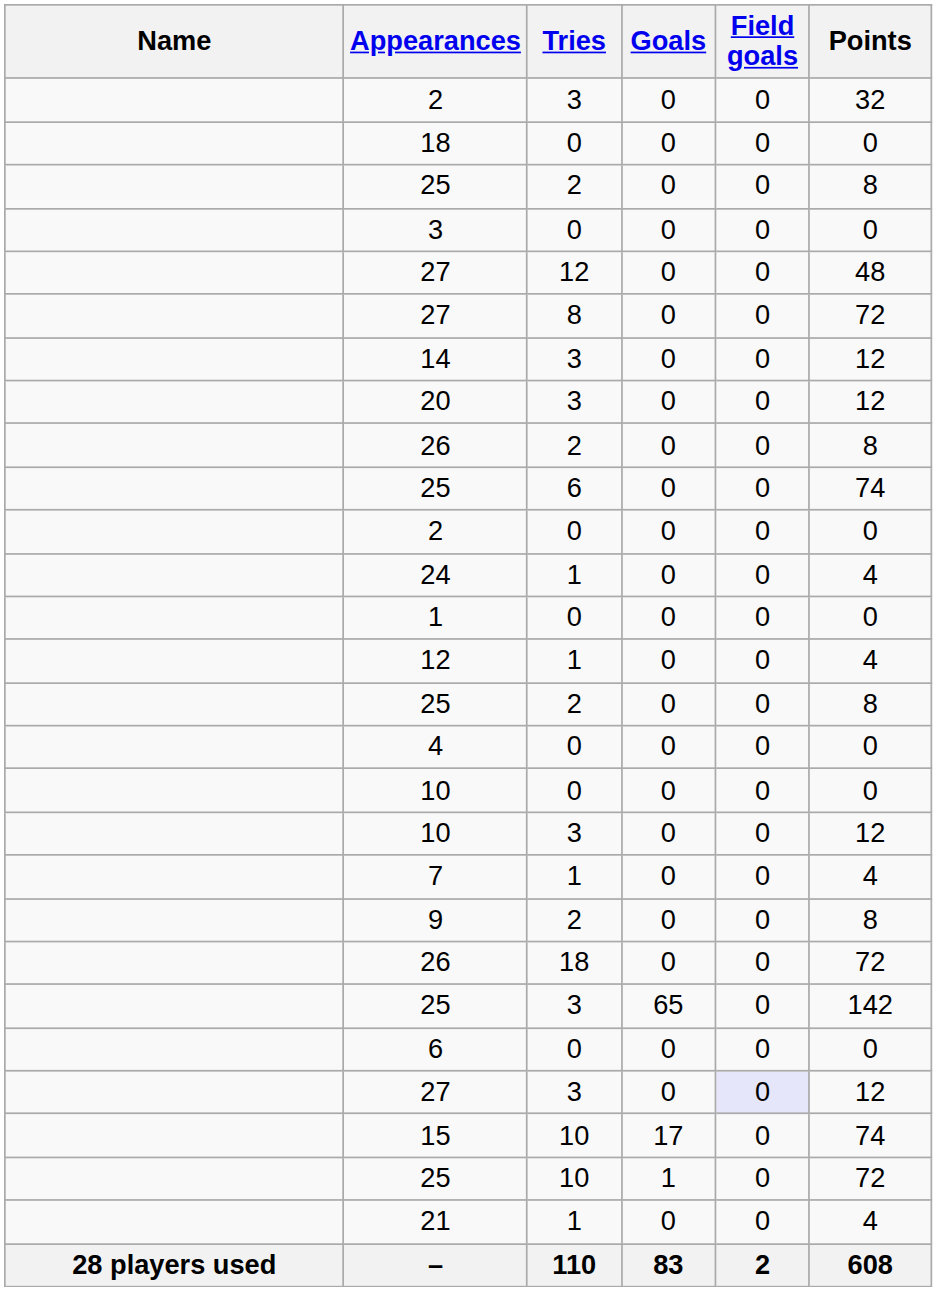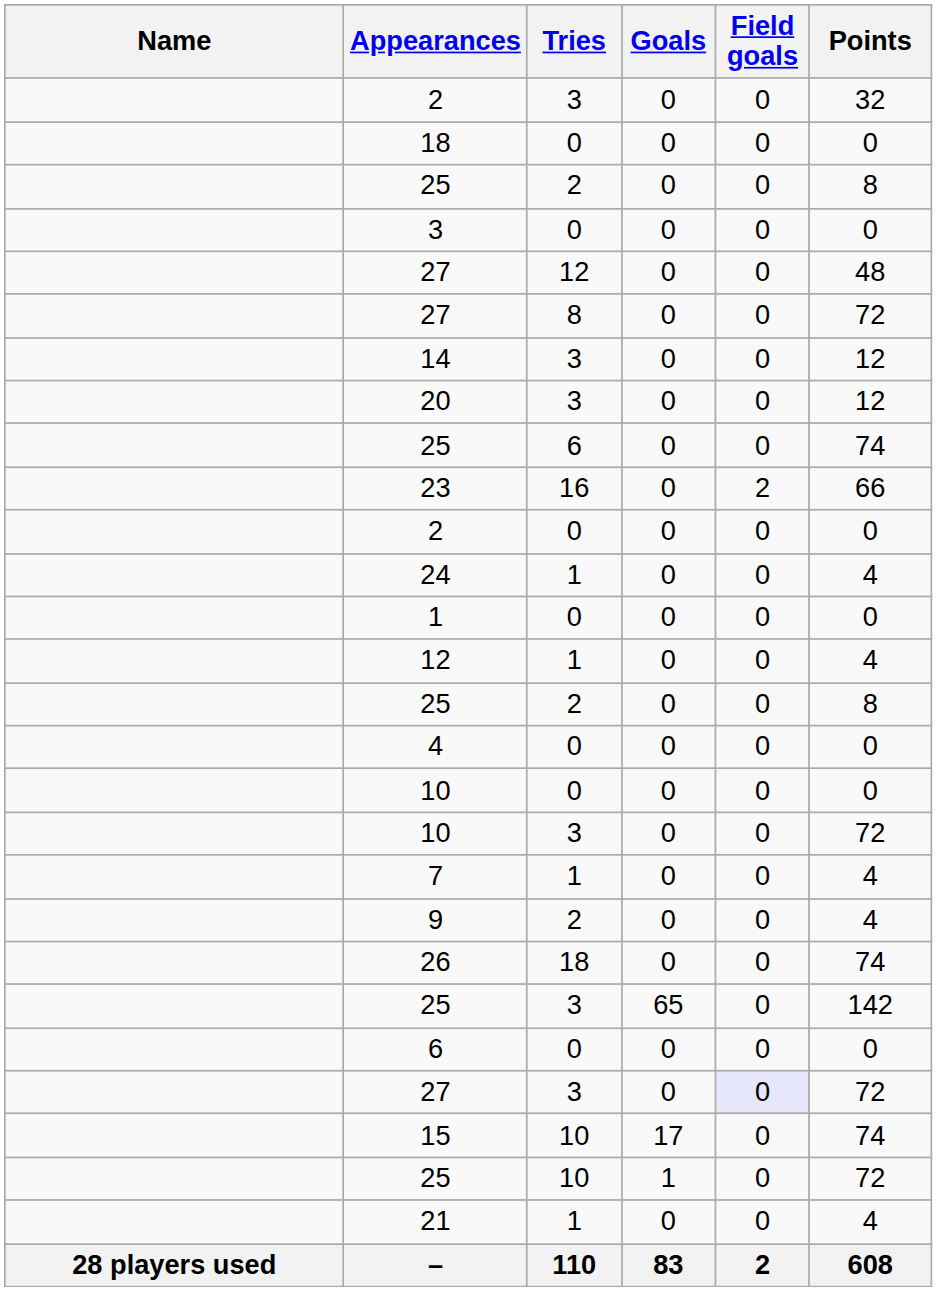- row: 26 | 2 | 0 | 0 | 8
+ row: 23 | 16 | 0 | 2 | 66
10 / 3 | Points: 12 -> 72
9 | Points: 8 -> 4
26 / 18 | Points: 72 -> 74
27 / 3 | Points: 12 -> 72
